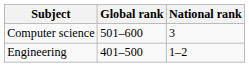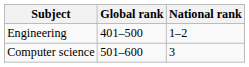rows swapped: Computer science <-> Engineering
